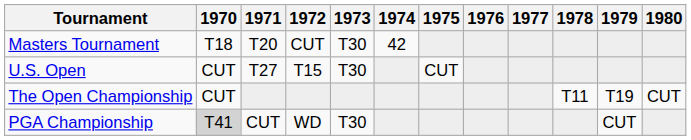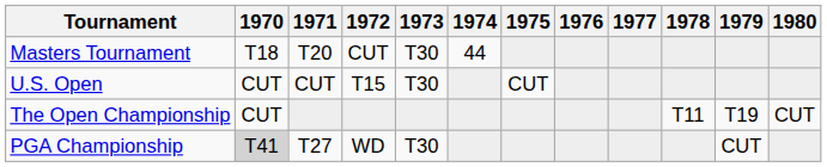Masters Tournament | 1974: 42 -> 44
U.S. Open | 1971: T27 -> CUT
PGA Championship | 1971: CUT -> T27
